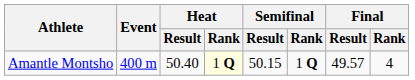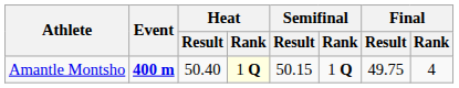Amantle Montsho | Event: normal -> bold
Amantle Montsho | Final / Result: 49.57 -> 49.75
